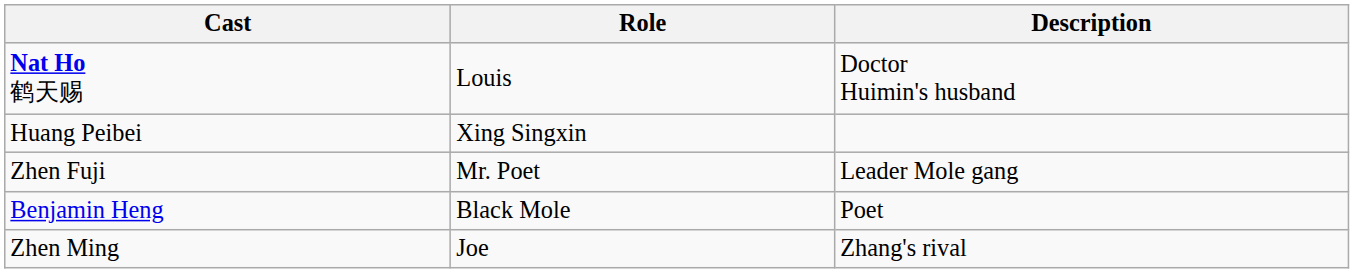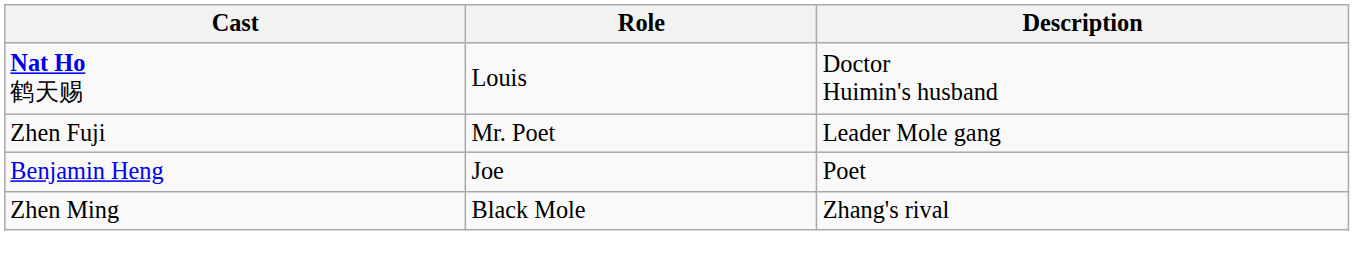- row: Huang Peibei | Xing Singxin
Benjamin Heng | Role: Black Mole -> Joe
Zhen Ming | Role: Joe -> Black Mole
